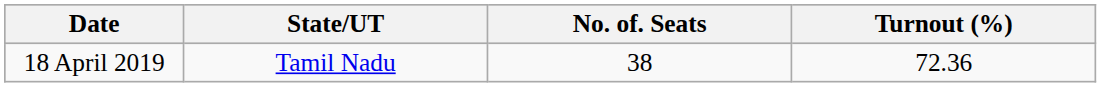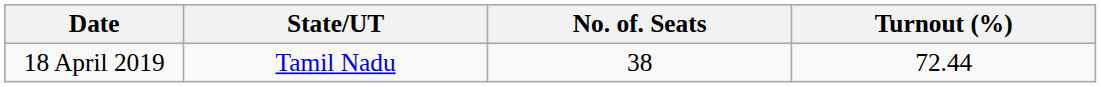18 April 2019 | Turnout (%): 72.36 -> 72.44
